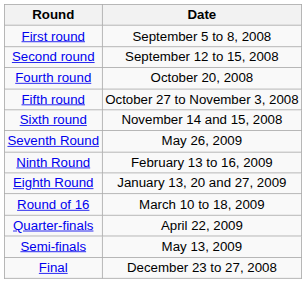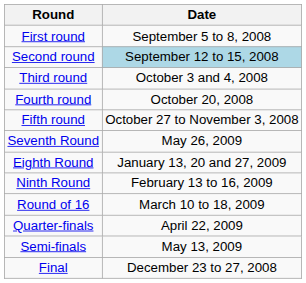Second round | Date: no background -> lightblue background
+ row: Third round | October 3 and 4, 2008
- row: Sixth round | November 14 and 15, 2008
rows swapped: Eighth Round <-> Ninth Round
